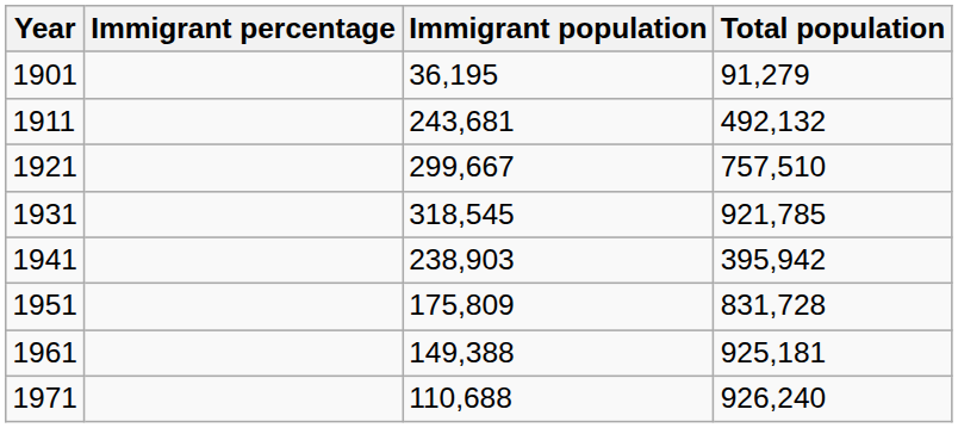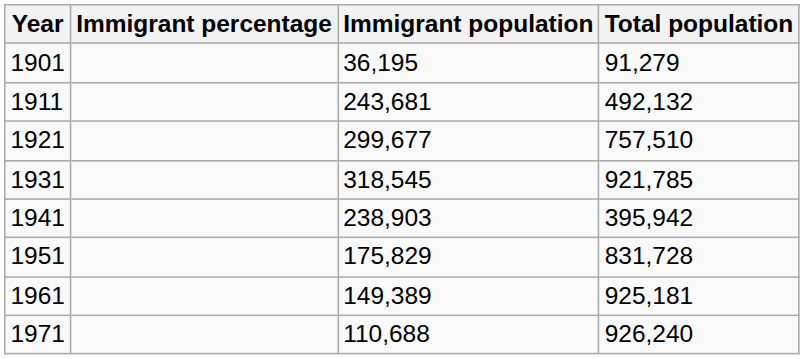1921 | Immigrant population: 299,667 -> 299,677
1951 | Immigrant population: 175,809 -> 175,829
1961 | Immigrant population: 149,388 -> 149,389
